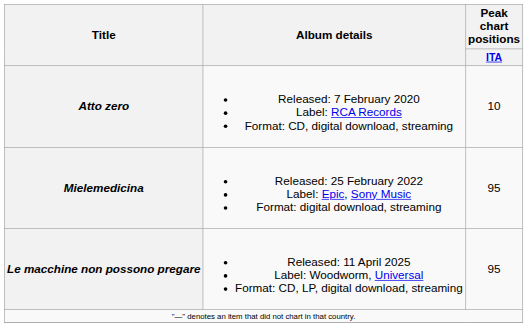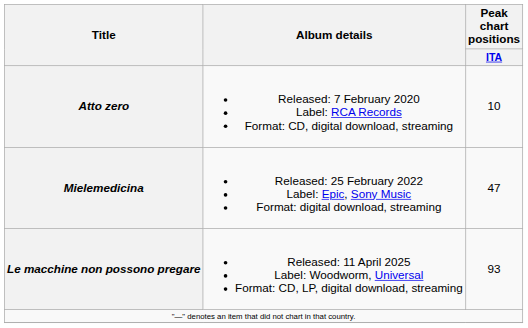Mielemedicina | Peak chart positions / ITA: 95 -> 47
Le macchine non possono pregare | Peak chart positions / ITA: 95 -> 93
